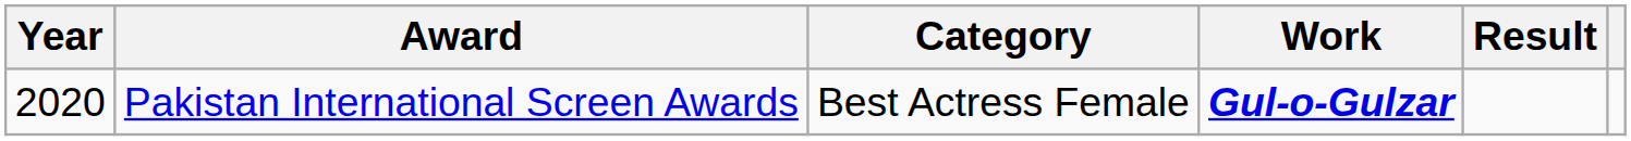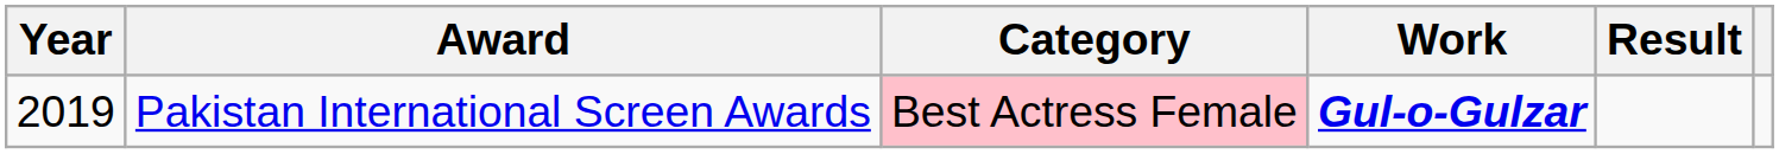Pakistan International Screen Awards | Year: 2020 -> 2019
Pakistan International Screen Awards | Category: no background -> pink background
